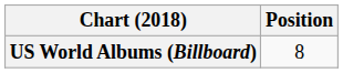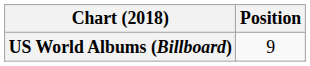US World Albums (Billboard) | Position: 8 -> 9
